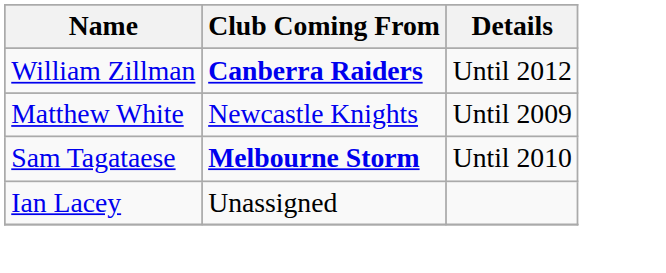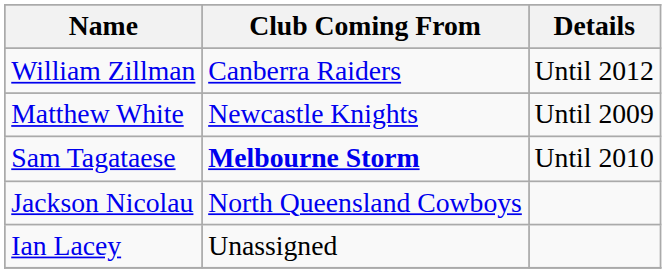William Zillman | Club Coming From: bold -> normal
+ row: Jackson Nicolau | North Queensland Cowboys
